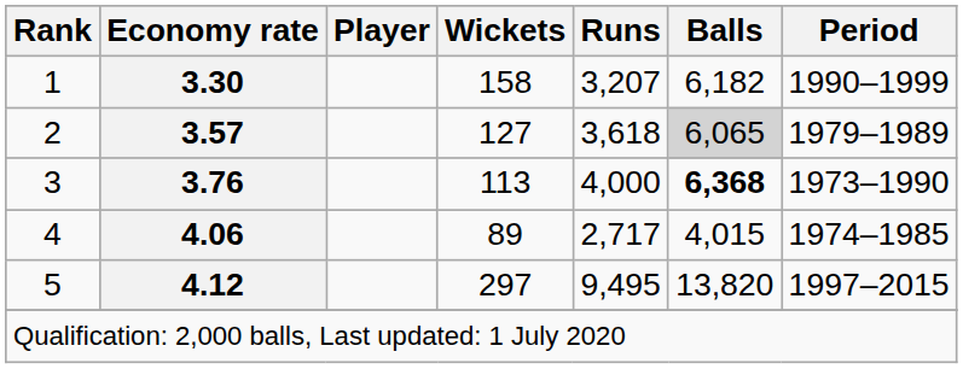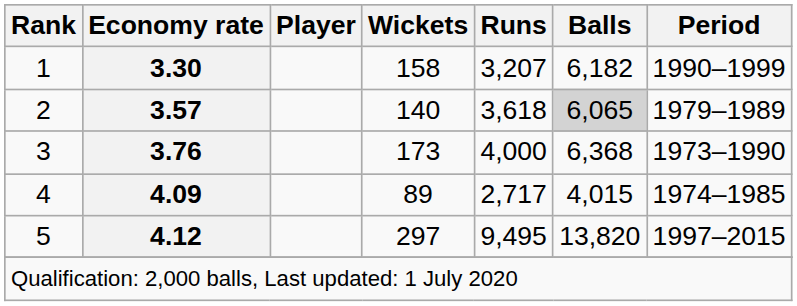2 | Wickets: 127 -> 140
3 | Wickets: 113 -> 173
3 | Balls: bold -> normal
4 | Economy rate: 4.06 -> 4.09
